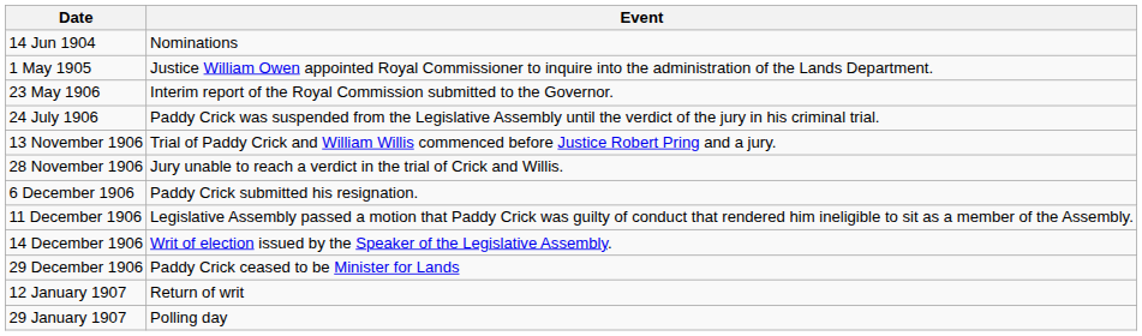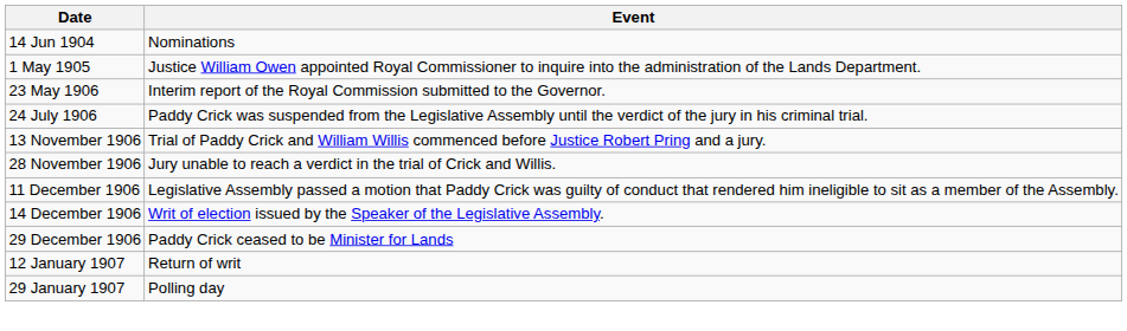- row: 6 December 1906 | Paddy Crick submitted his resignation.
